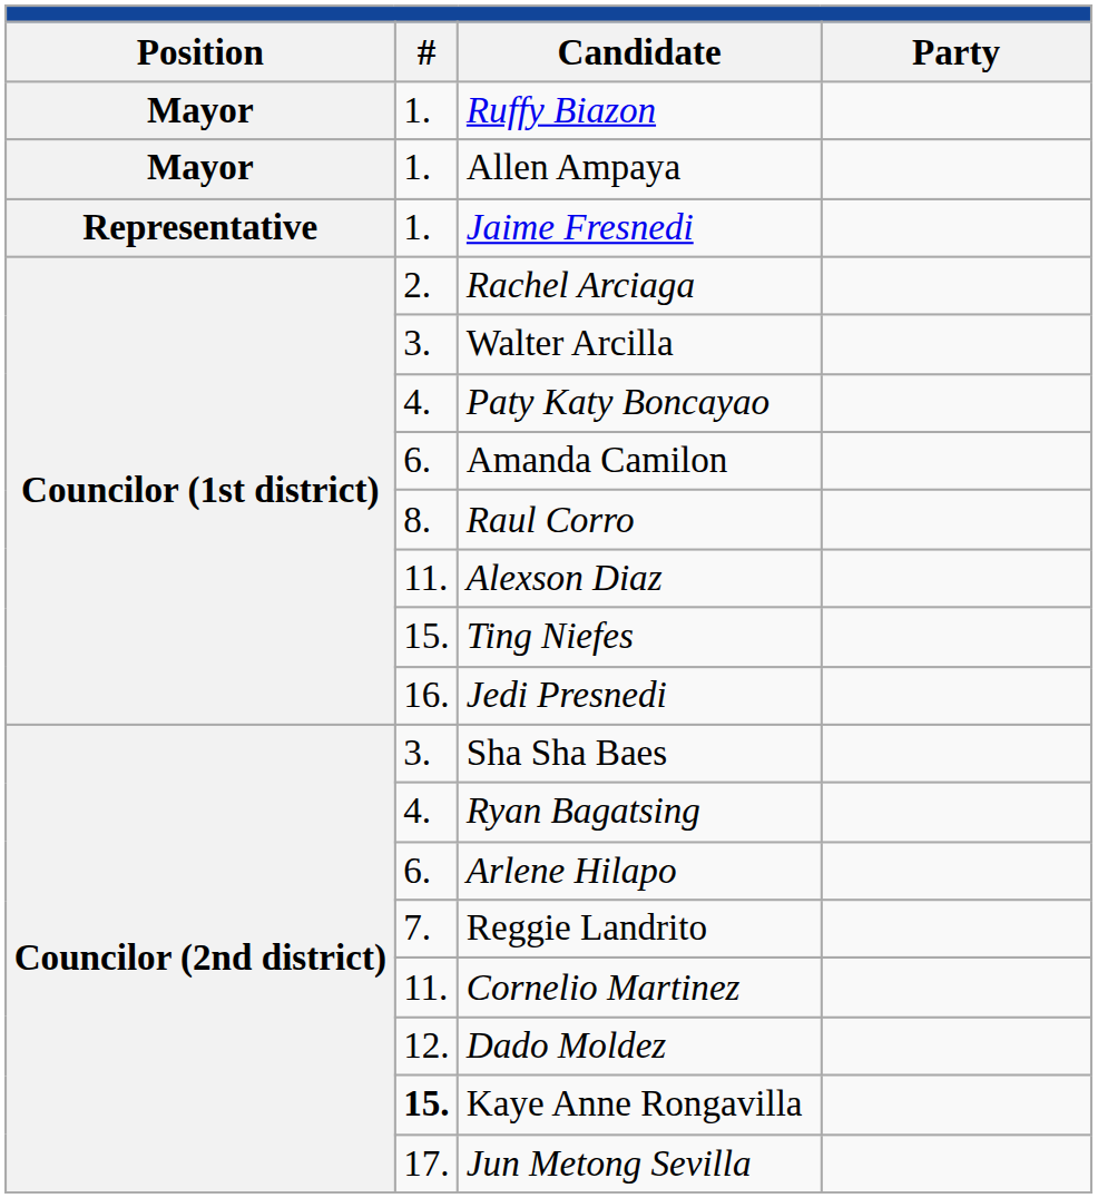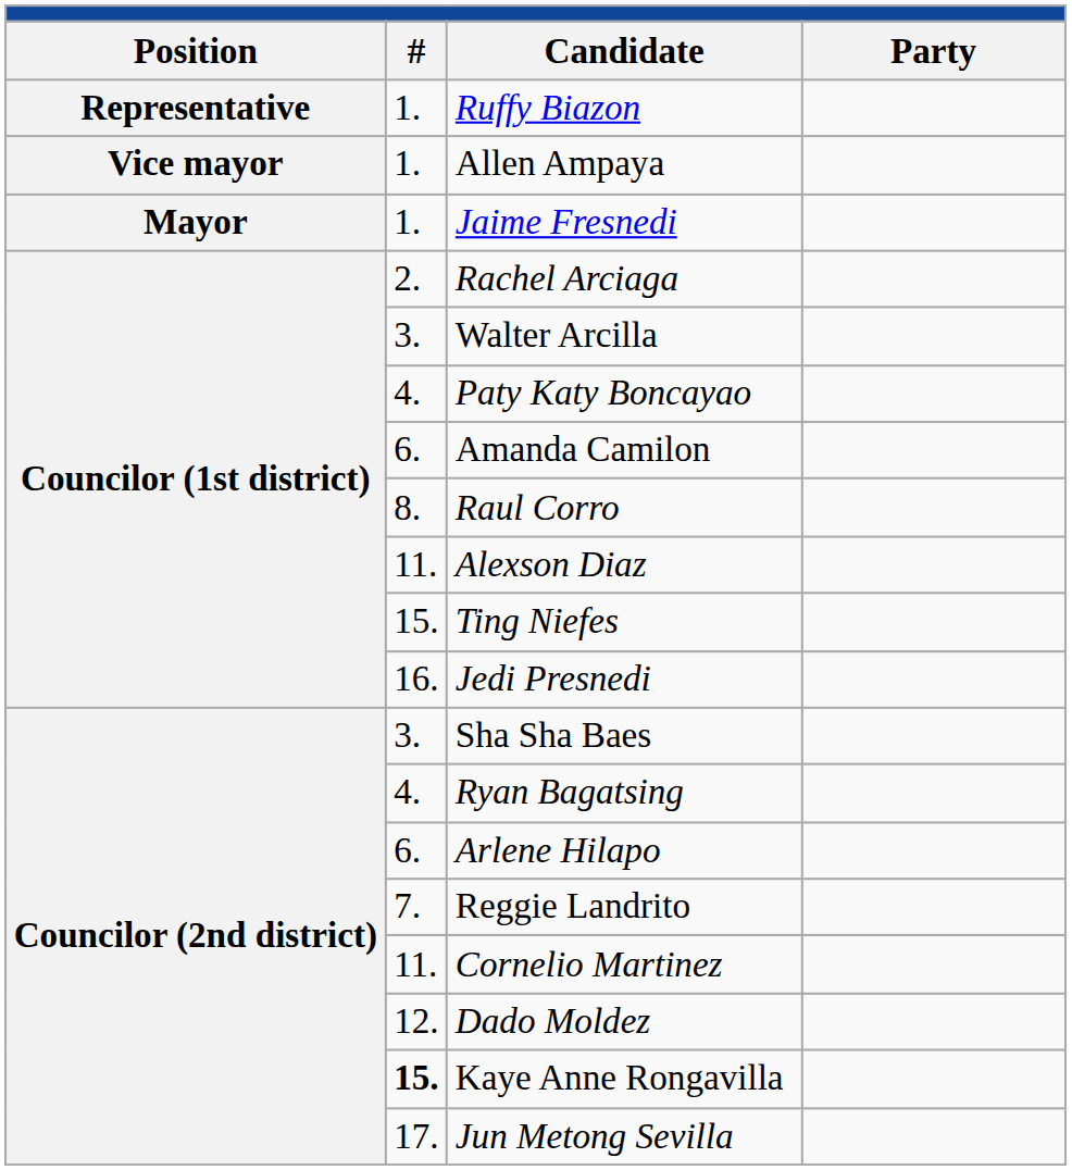Ruffy Biazon | column 1: Mayor -> Representative
Allen Ampaya | column 1: Mayor -> Vice mayor
Jaime Fresnedi | column 1: Representative -> Mayor
